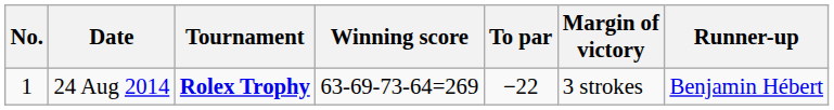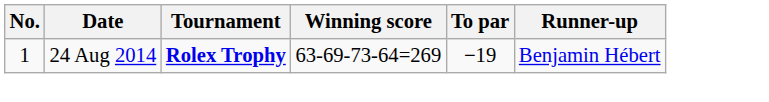- column: Margin of victory | 3 strokes
24 Aug 2014 | To par: −22 -> −19
